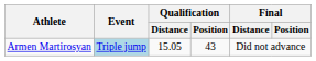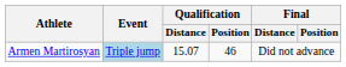Armen Martirosyan | Qualification / Distance: 15.05 -> 15.07
Armen Martirosyan | Qualification / Position: 43 -> 46
